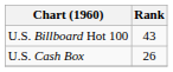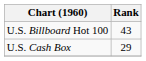U.S. Cash Box | Rank: 26 -> 29
